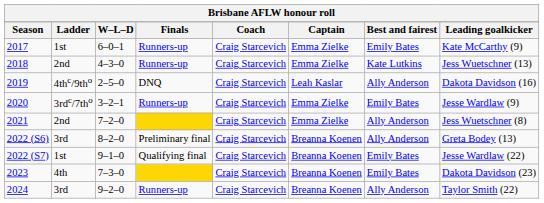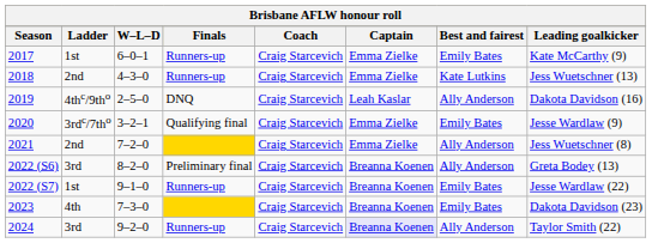2020 | Finals: Runners-up -> Qualifying final
2022 (S7) | Finals: Qualifying final -> Runners-up
2024 | Captain: no background -> lavender background
